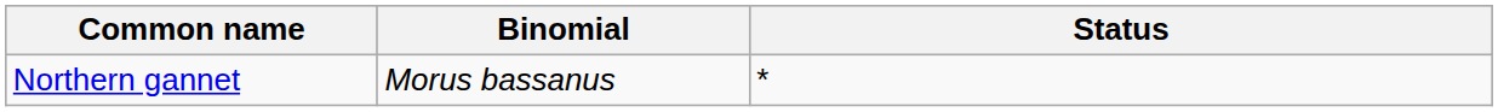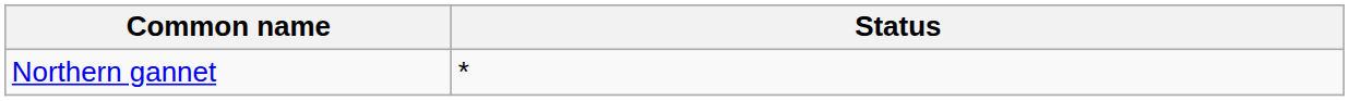- column: Binomial | Morus bassanus
